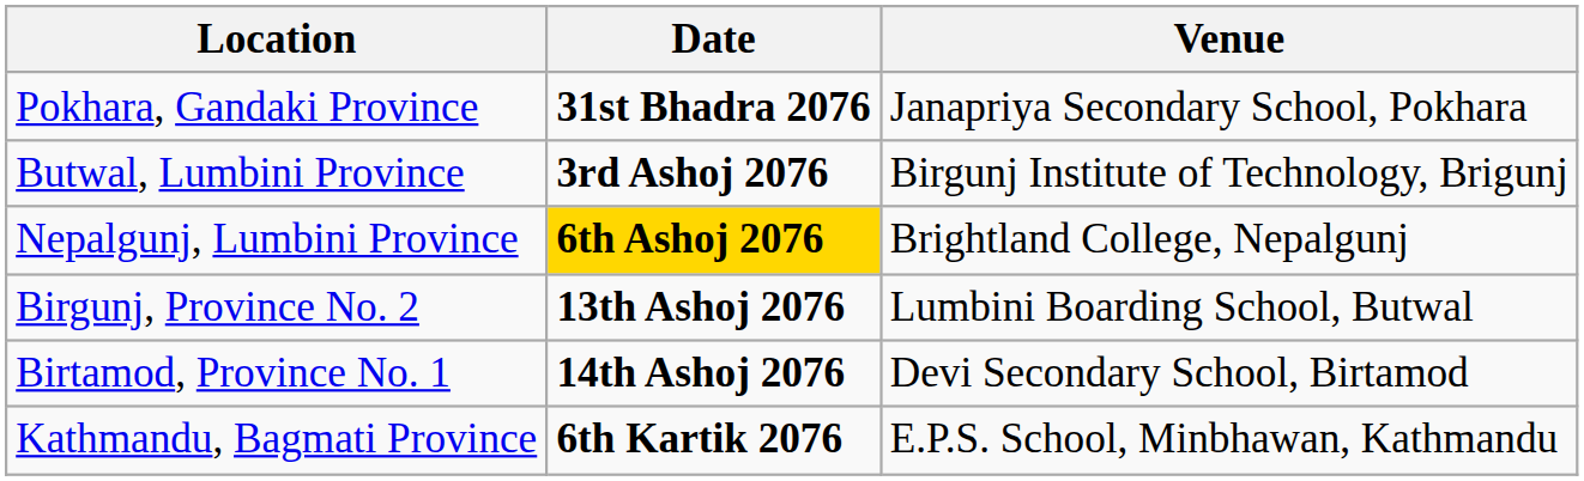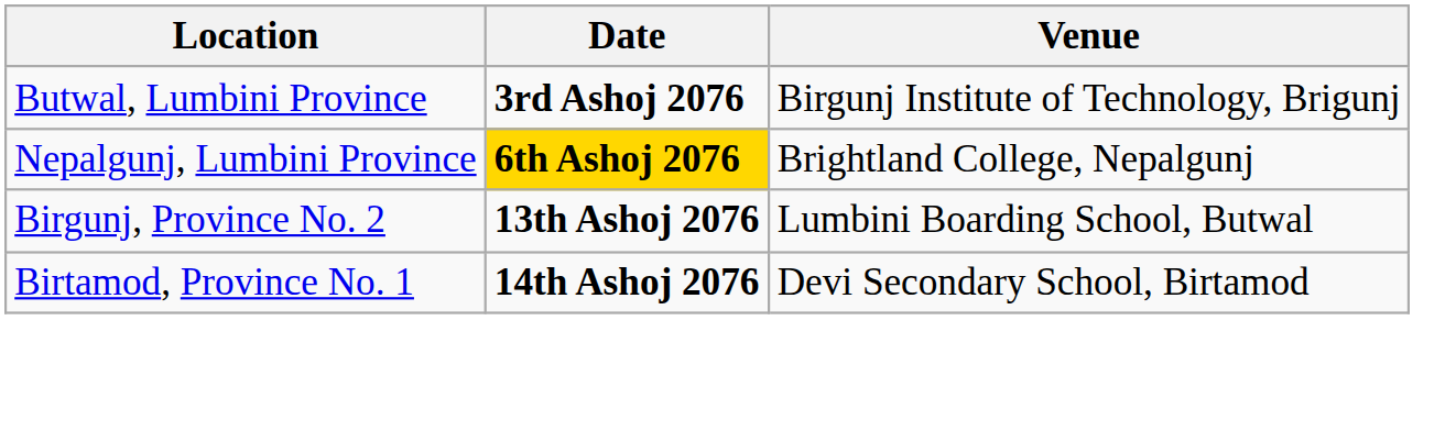- row: Pokhara, Gandaki Province | 31st Bhadra 2076 | Janapriya Secondary School, Pokhara
- row: Kathmandu, Bagmati Province | 6th Kartik 2076 | E.P.S. School, Minbhawan, Kathmandu
